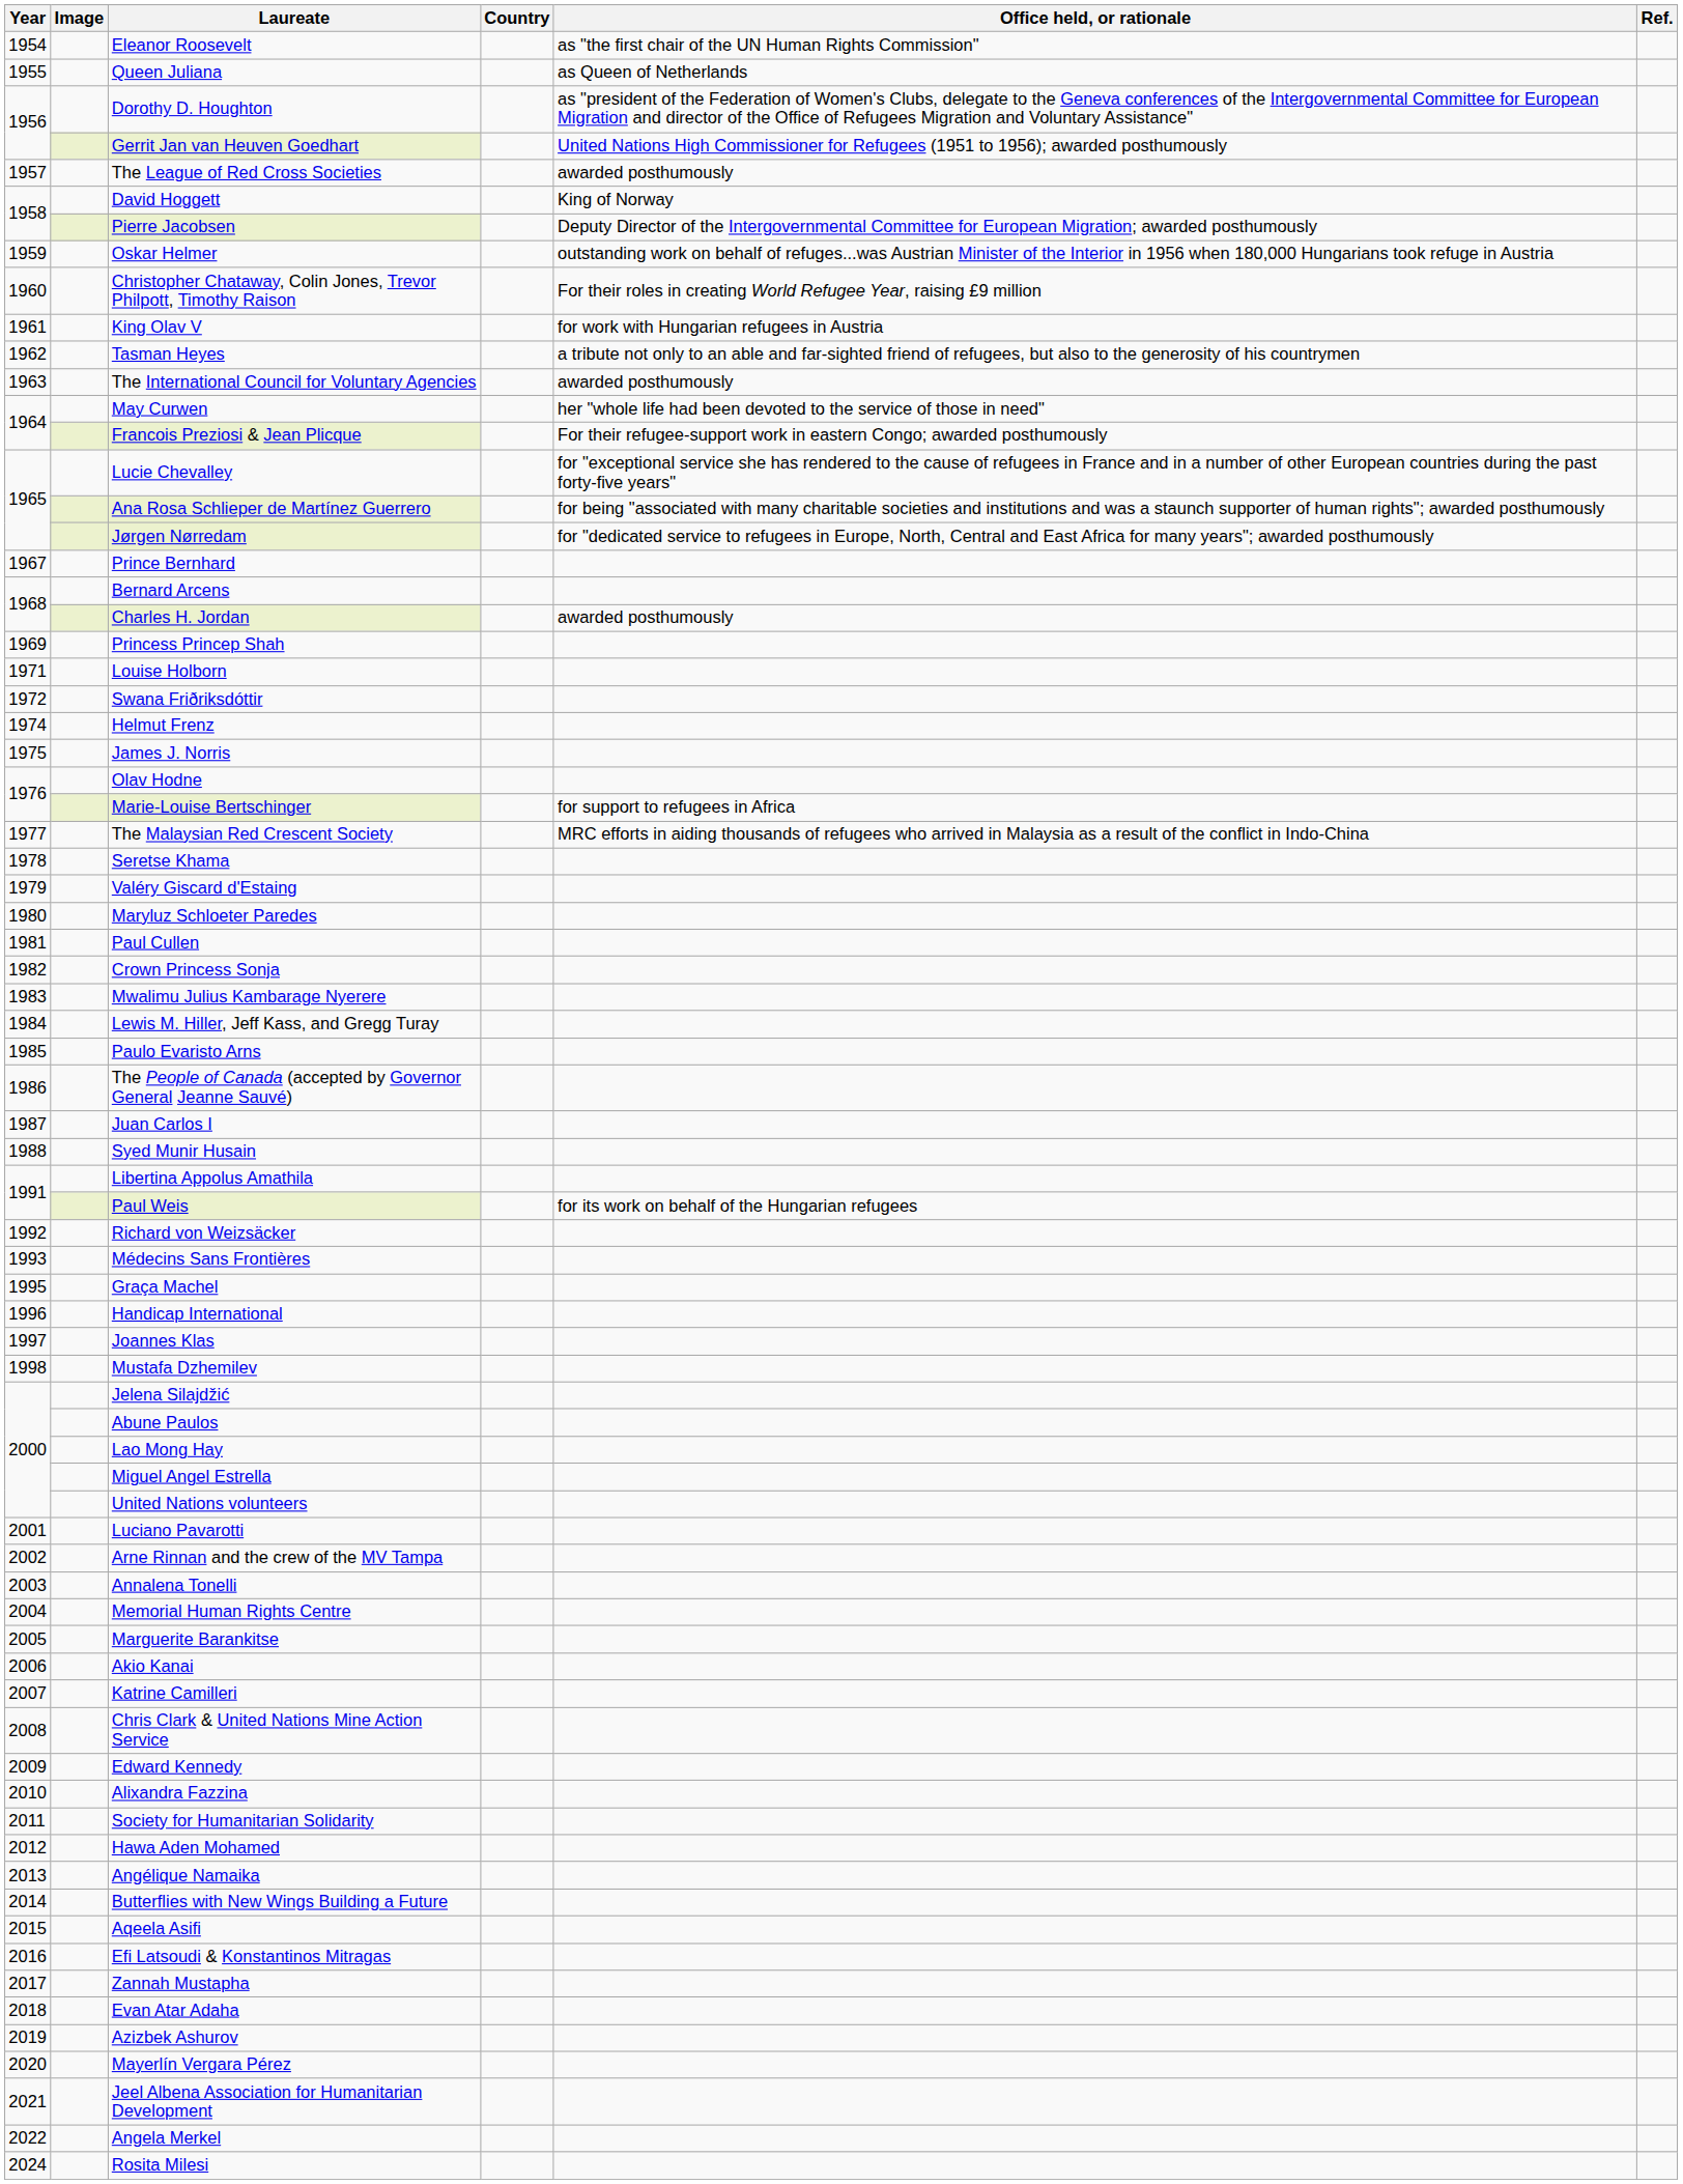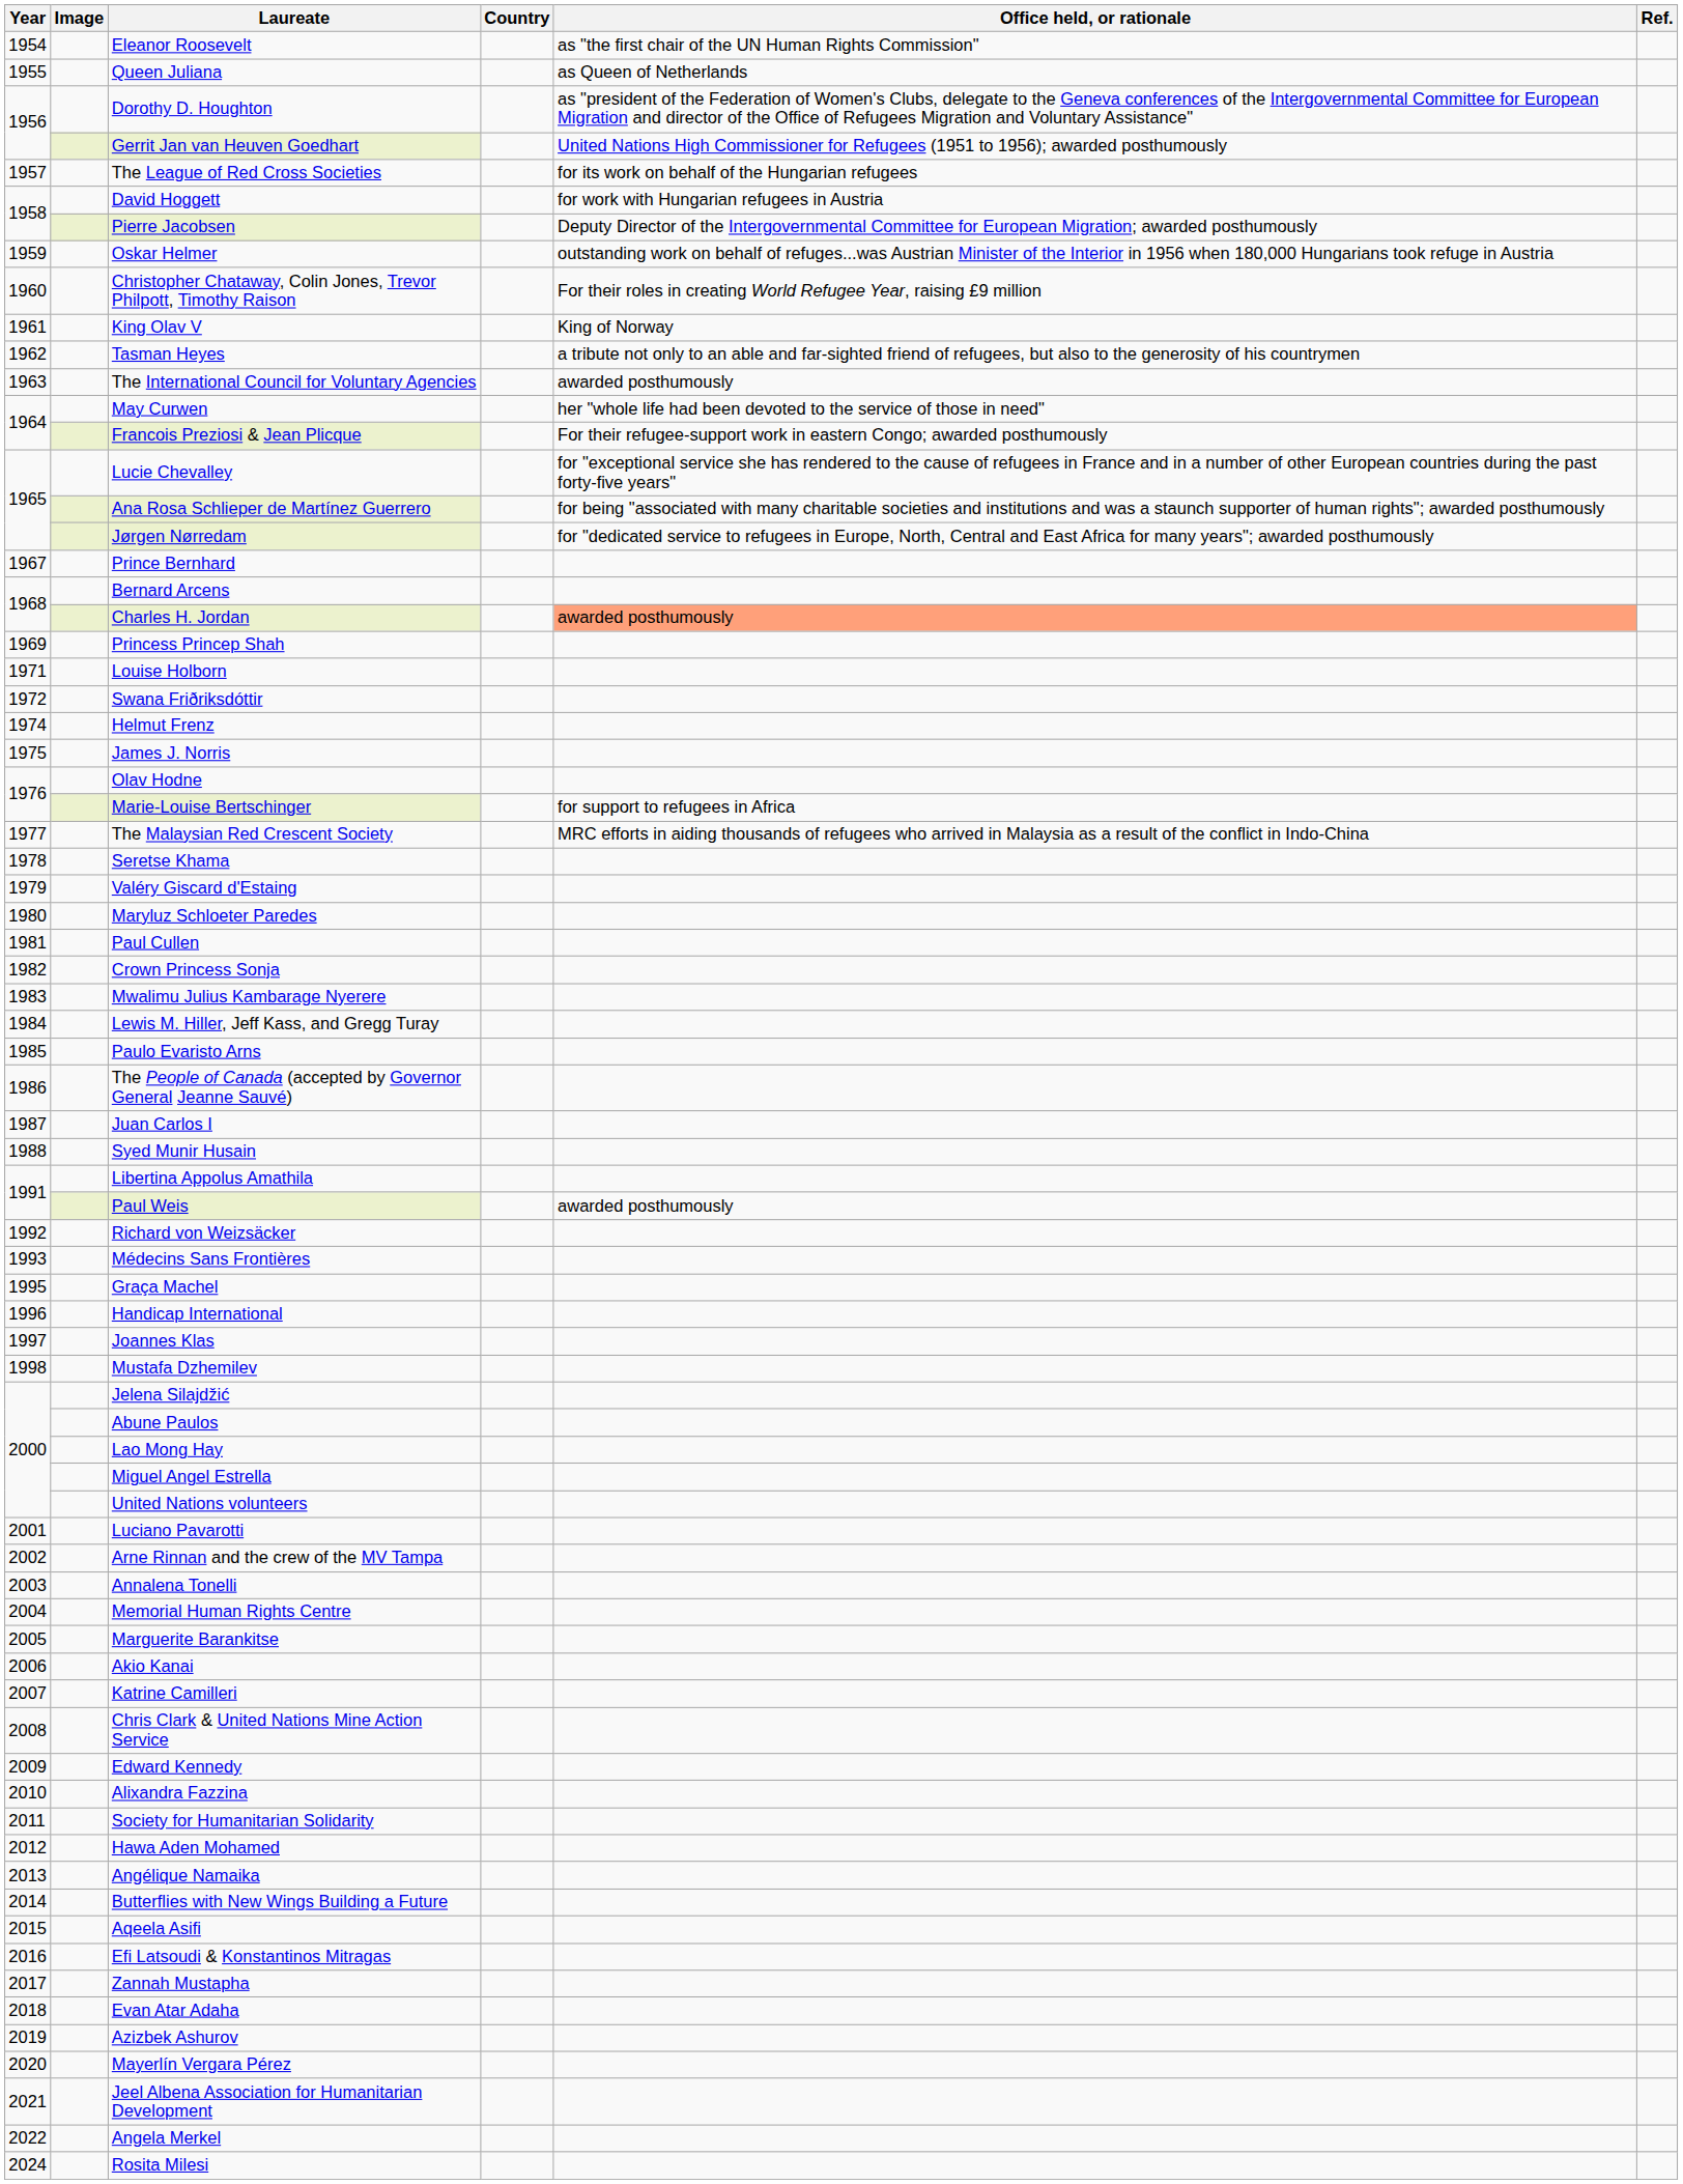The League of Red Cross Societies | Office held, or rationale: awarded posthumously -> for its work on behalf of the Hungarian refugees
David Hoggett | Office held, or rationale: King of Norway -> for work with Hungarian refugees in Austria
King Olav V | Office held, or rationale: for work with Hungarian refugees in Austria -> King of Norway
Charles H. Jordan | Office held, or rationale: no background -> lightsalmon background
Paul Weis | Office held, or rationale: for its work on behalf of the Hungarian refugees -> awarded posthumously
